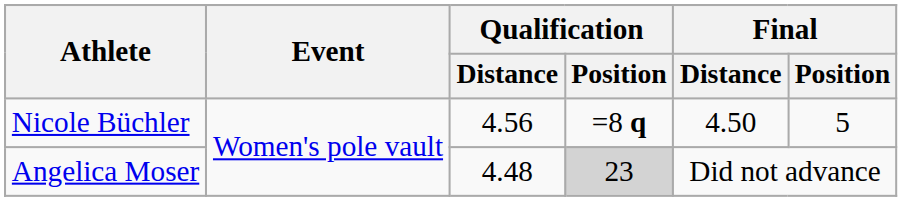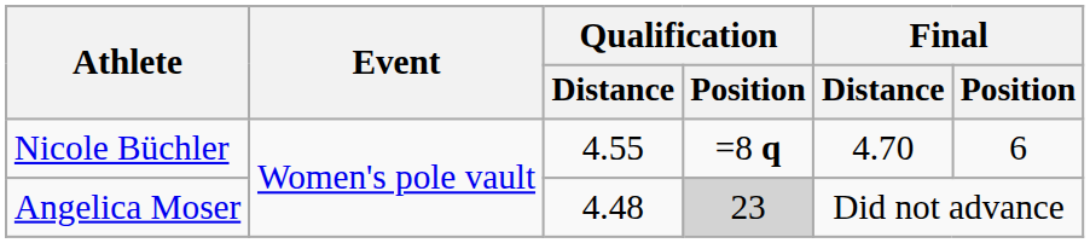Nicole Büchler | Qualification / Distance: 4.56 -> 4.55
Nicole Büchler | Final / Distance: 4.50 -> 4.70
Nicole Büchler | Final / Position: 5 -> 6
